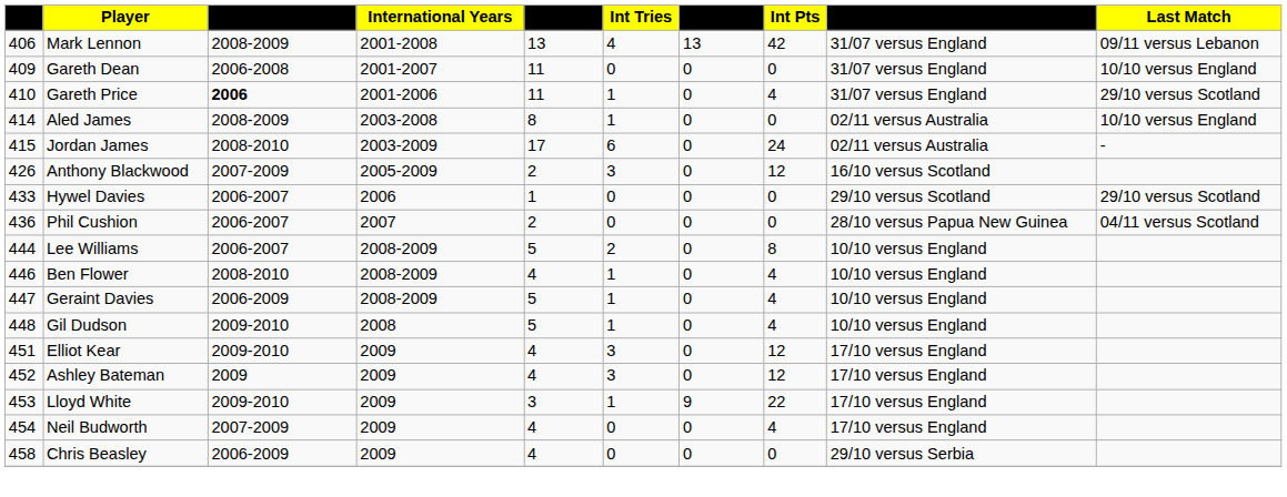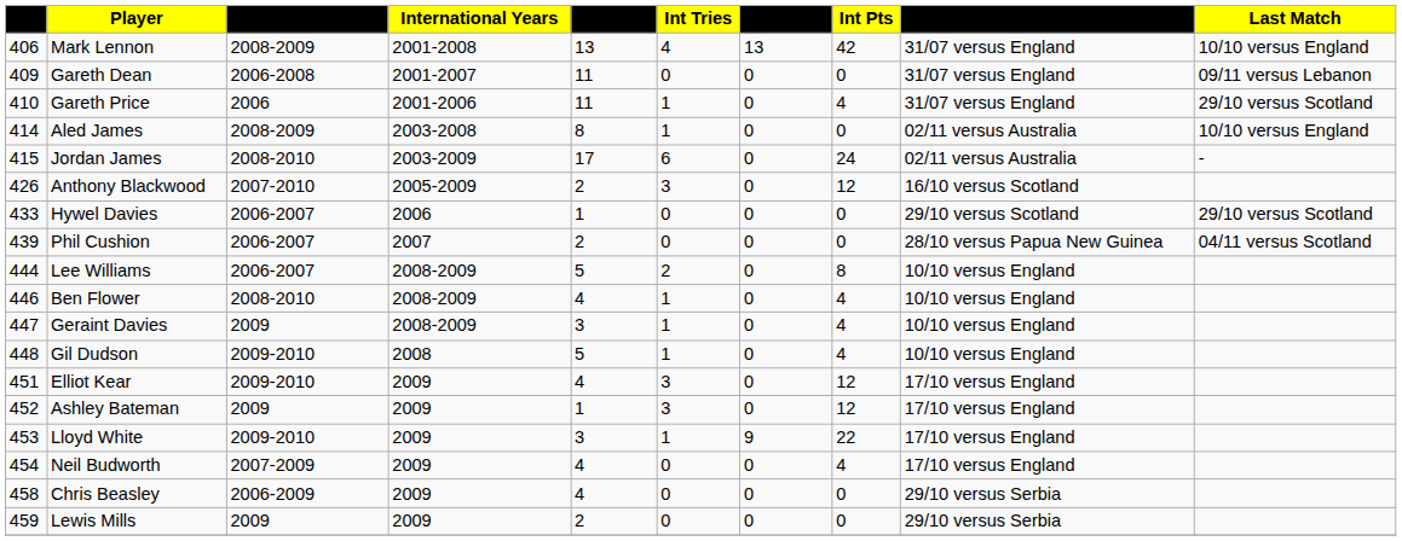Mark Lennon | Last Match: 09/11 versus Lebanon -> 10/10 versus England
Gareth Dean | Last Match: 10/10 versus England -> 09/11 versus Lebanon
Gareth Price | Crusaders Years: bold -> normal
Anthony Blackwood | Crusaders Years: 2007-2009 -> 2007-2010
Phil Cushion | No.: 436 -> 439
Geraint Davies | Crusaders Years: 2006-2009 -> 2009
Geraint Davies | Int Apps: 5 -> 3
Ashley Bateman | Int Apps: 4 -> 1
+ row: 459 | Lewis Mills | 2009 | 2009 | 2 | 0 | 0 | 0 | 29/10 versus Serbia
